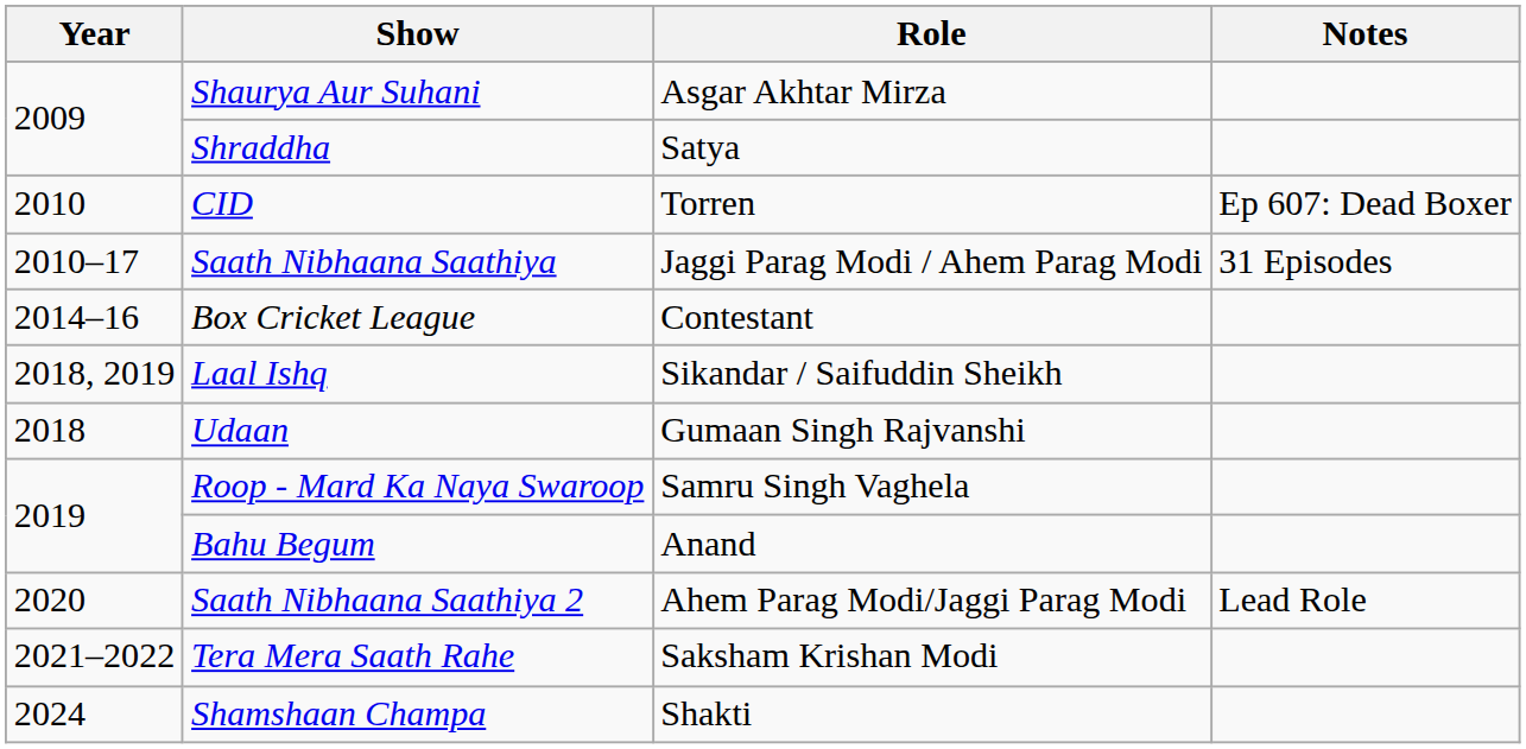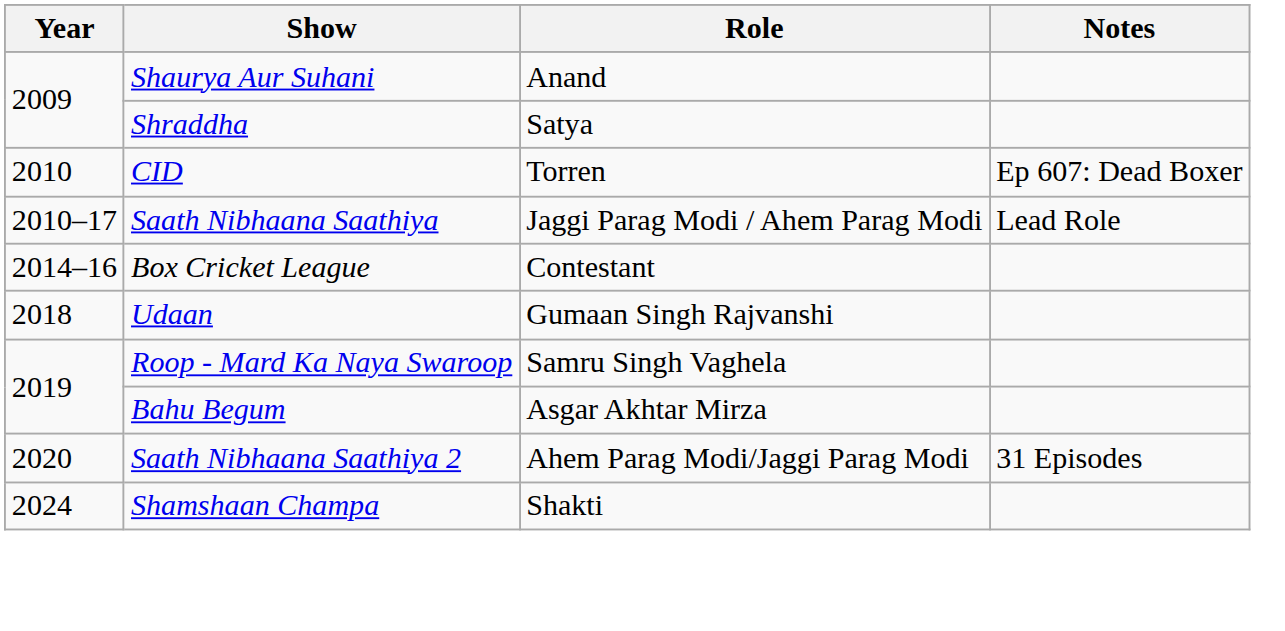Shaurya Aur Suhani | Role: Asgar Akhtar Mirza -> Anand
Saath Nibhaana Saathiya | Notes: 31 Episodes -> Lead Role
- row: 2018, 2019 | Laal Ishq | Sikandar / Saifuddin Sheikh
Bahu Begum | Role: Anand -> Asgar Akhtar Mirza
Saath Nibhaana Saathiya 2 | Notes: Lead Role -> 31 Episodes
- row: 2021–2022 | Tera Mera Saath Rahe | Saksham Krishan Modi
